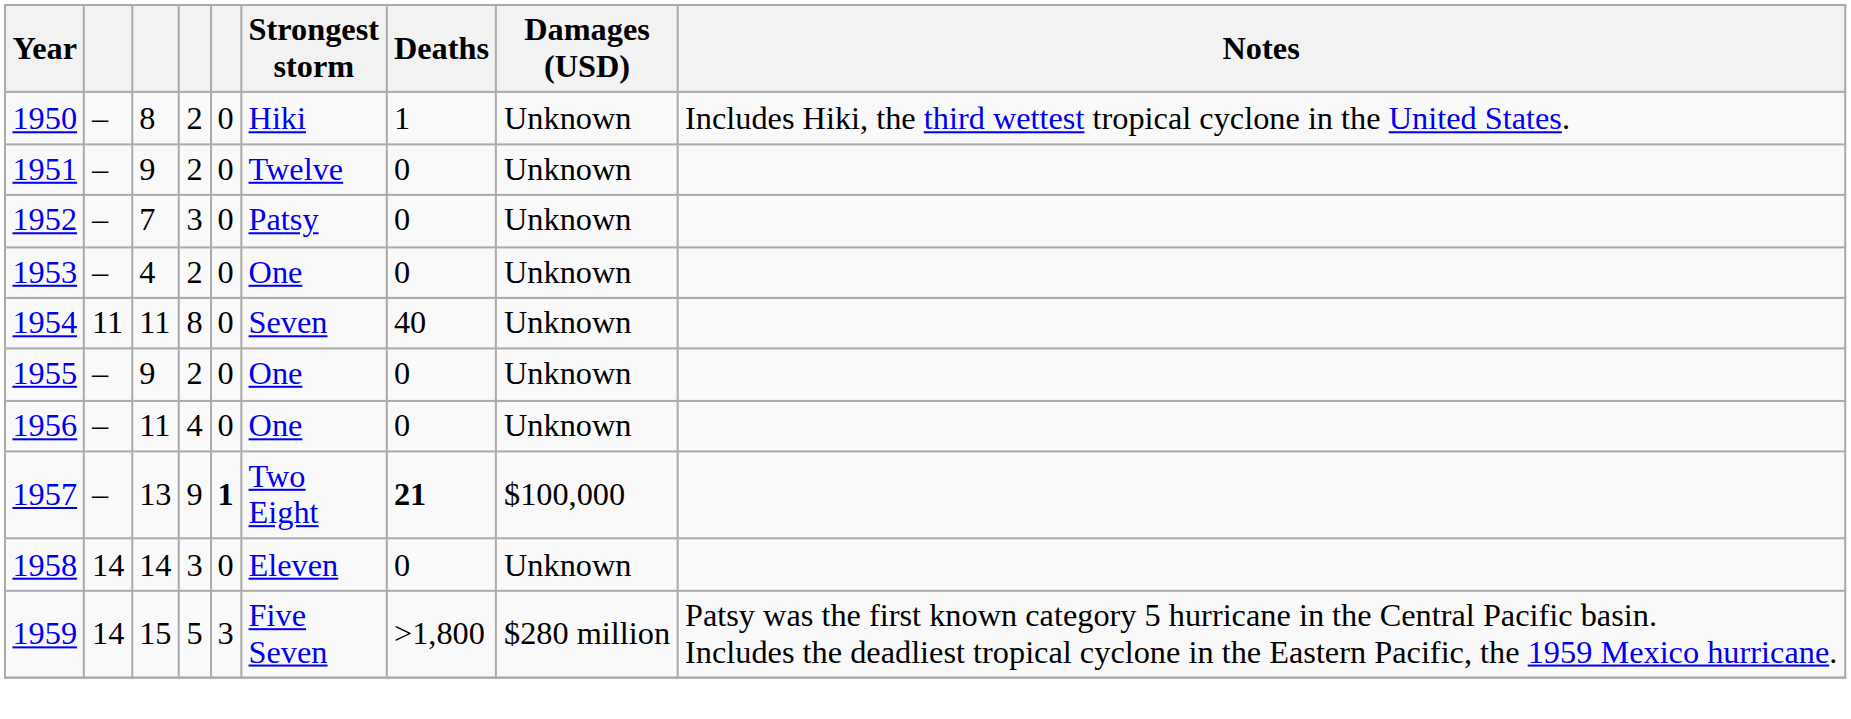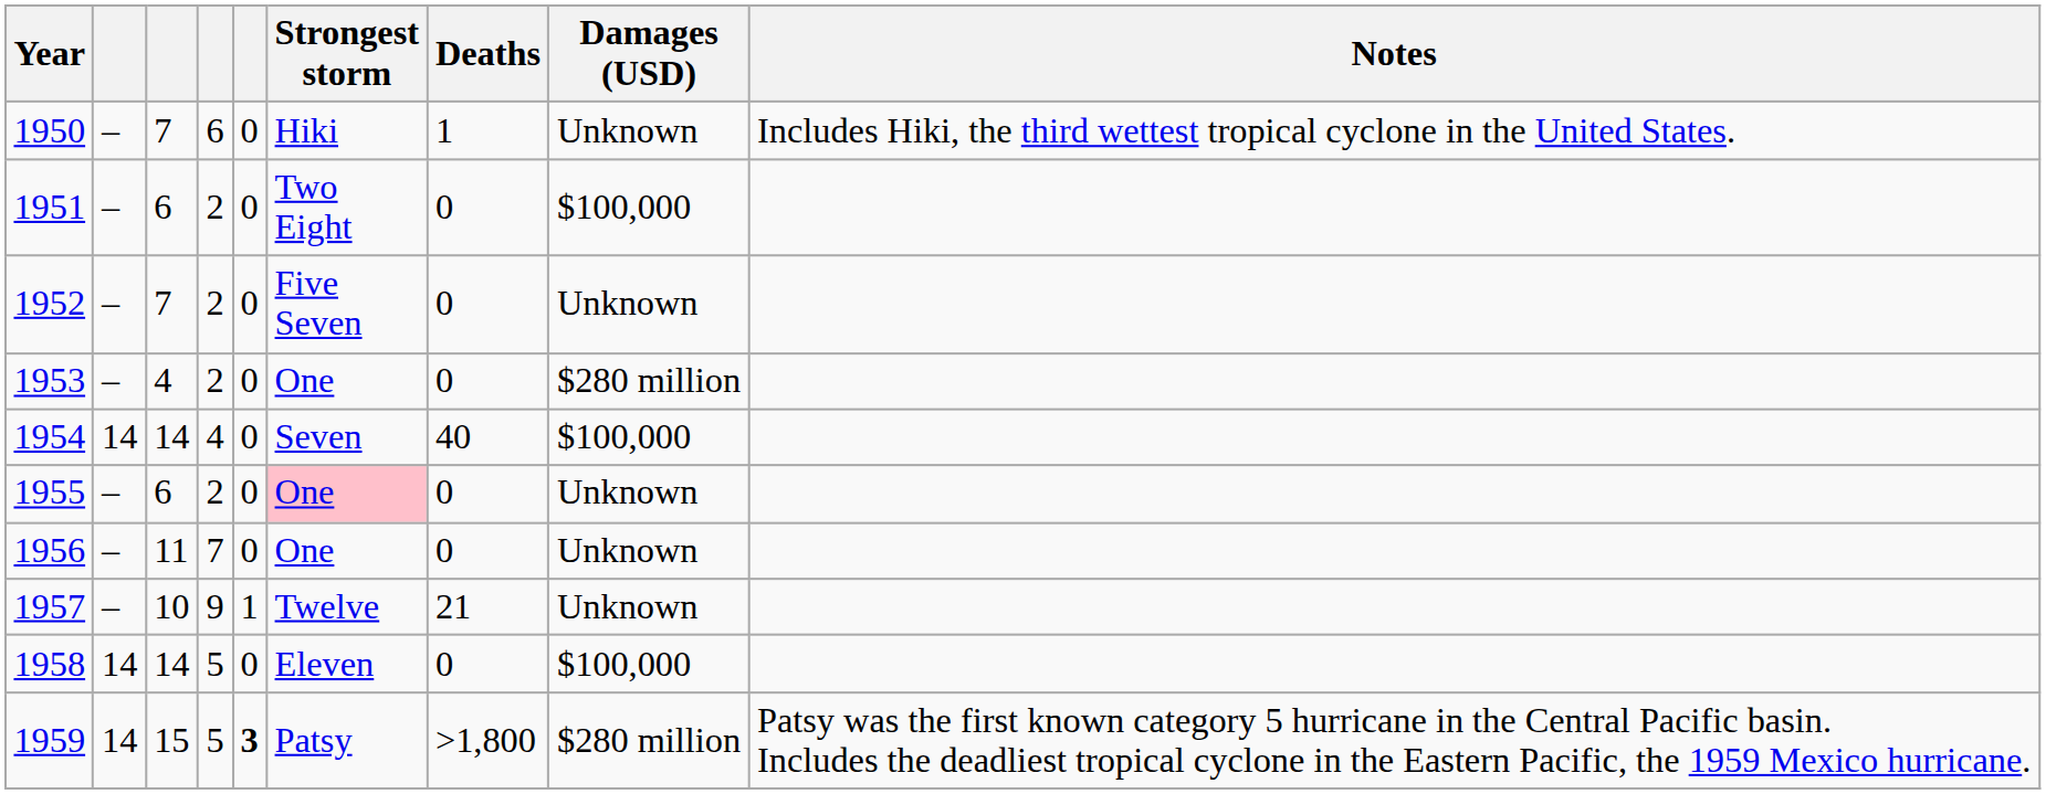1950 | column 3: 8 -> 7
1950 | column 4: 2 -> 6
1951 | column 3: 9 -> 6
1951 | Strongest storm: Twelve -> Two Eight
1951 | Damages (USD): Unknown -> $100,000
1952 | column 4: 3 -> 2
1952 | Strongest storm: Patsy -> Five Seven
1953 | Damages (USD): Unknown -> $280 million
1954 | column 2: 11 -> 14
1954 | column 3: 11 -> 14
1954 | column 4: 8 -> 4
1954 | Damages (USD): Unknown -> $100,000
1955 | column 3: 9 -> 6
1955 | Strongest storm: no background -> pink background
1956 | column 4: 4 -> 7
1957 | column 3: 13 -> 10
1957 | column 5: bold -> normal
1957 | Strongest storm: Two Eight -> Twelve
1957 | Deaths: bold -> normal
1957 | Damages (USD): $100,000 -> Unknown
1958 | column 4: 3 -> 5
1958 | Damages (USD): Unknown -> $100,000
1959 | column 5: normal -> bold
1959 | Strongest storm: Five Seven -> Patsy
